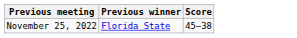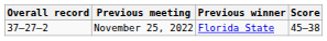+ column: Overall record | 37–27–2
